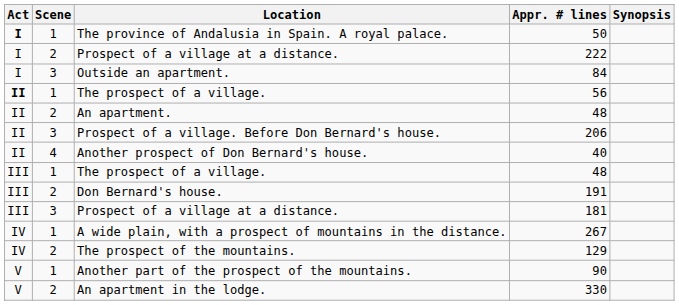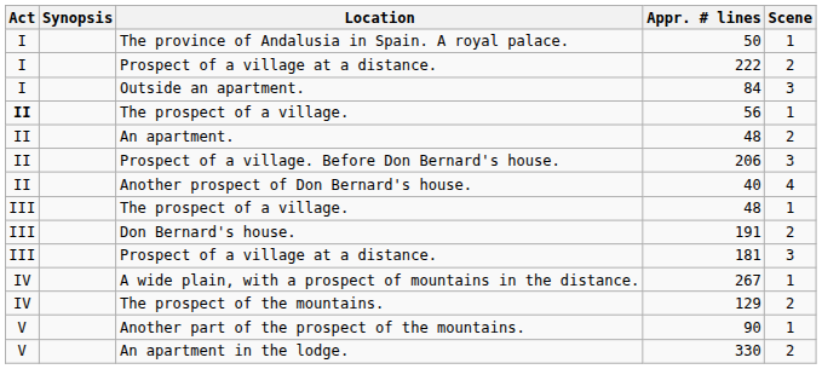columns swapped: Scene <-> Synopsis
50 | Act: bold -> normal
